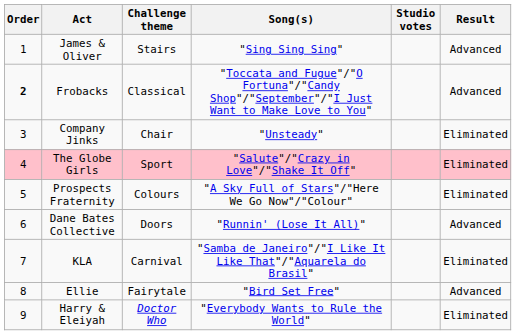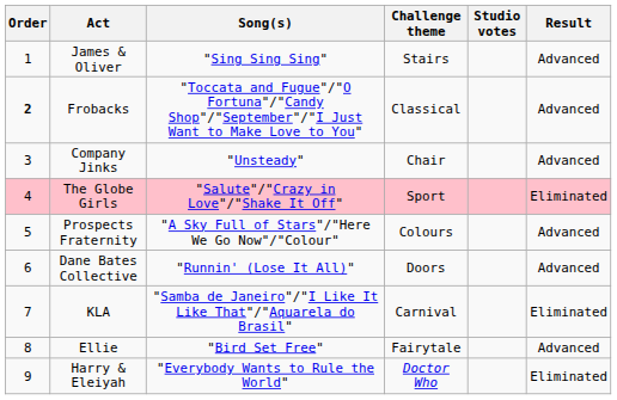columns swapped: Song(s) <-> Challenge theme
Company Jinks | Result: Eliminated -> Advanced
Prospects Fraternity | Result: Eliminated -> Advanced
